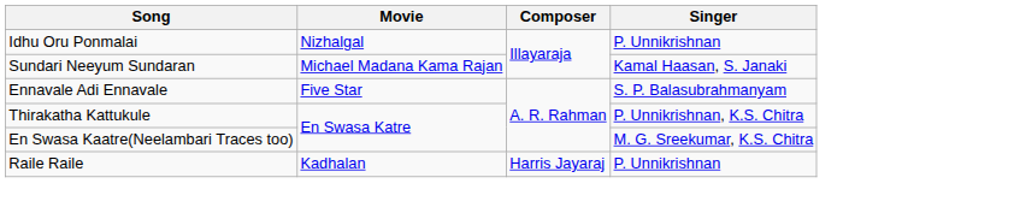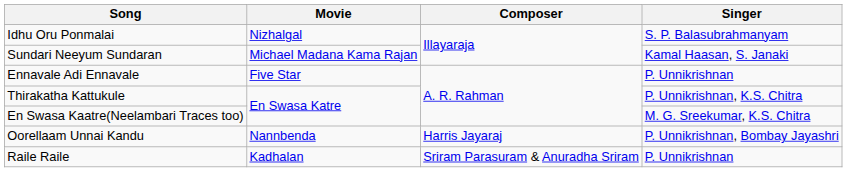Idhu Oru Ponmalai | Singer: P. Unnikrishnan -> S. P. Balasubrahmanyam
Ennavale Adi Ennavale | Singer: S. P. Balasubrahmanyam -> P. Unnikrishnan
+ row: Oorellaam Unnai Kandu | Nannbenda | Harris Jayaraj | P. Unnikrishnan, Bombay Jayashri
Raile Raile | Composer: Harris Jayaraj -> Sriram Parasuram & Anuradha Sriram
